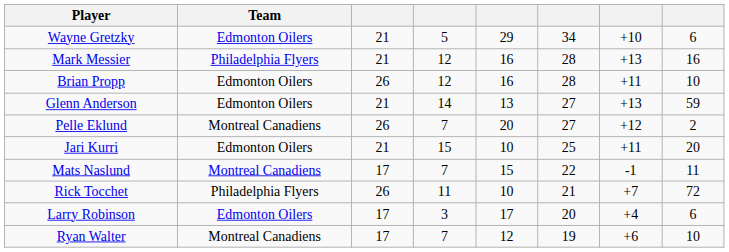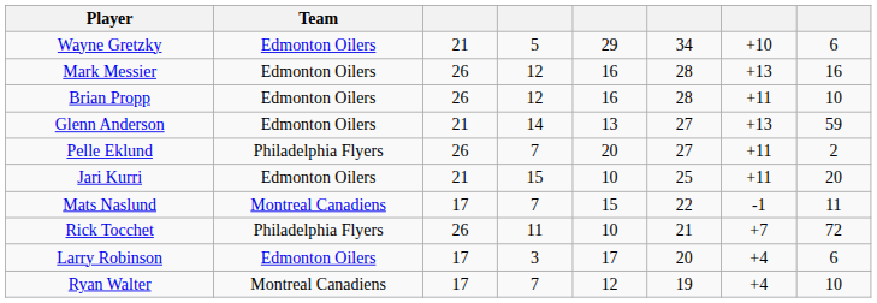Mark Messier | Team: Philadelphia Flyers -> Edmonton Oilers
Mark Messier | column 3: 21 -> 26
Pelle Eklund | Team: Montreal Canadiens -> Philadelphia Flyers
Pelle Eklund | column 7: +12 -> +11
Ryan Walter | column 7: +6 -> +4
